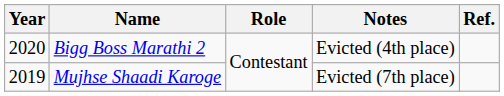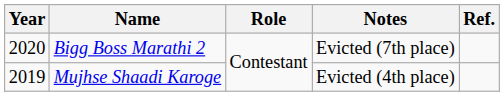Bigg Boss Marathi 2 | Notes: Evicted (4th place) -> Evicted (7th place)
Mujhse Shaadi Karoge | Notes: Evicted (7th place) -> Evicted (4th place)
